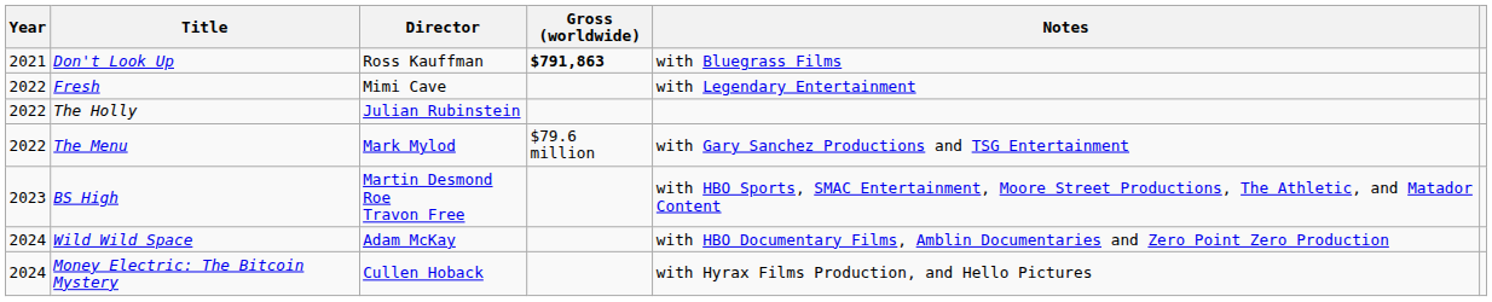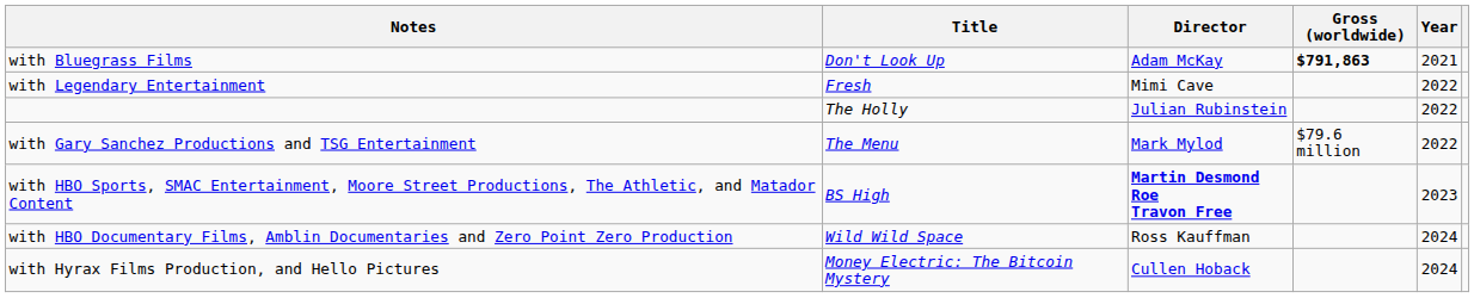columns swapped: Year <-> Notes
Don't Look Up | Director: Ross Kauffman -> Adam McKay
BS High | Director: normal -> bold
Wild Wild Space | Director: Adam McKay -> Ross Kauffman
